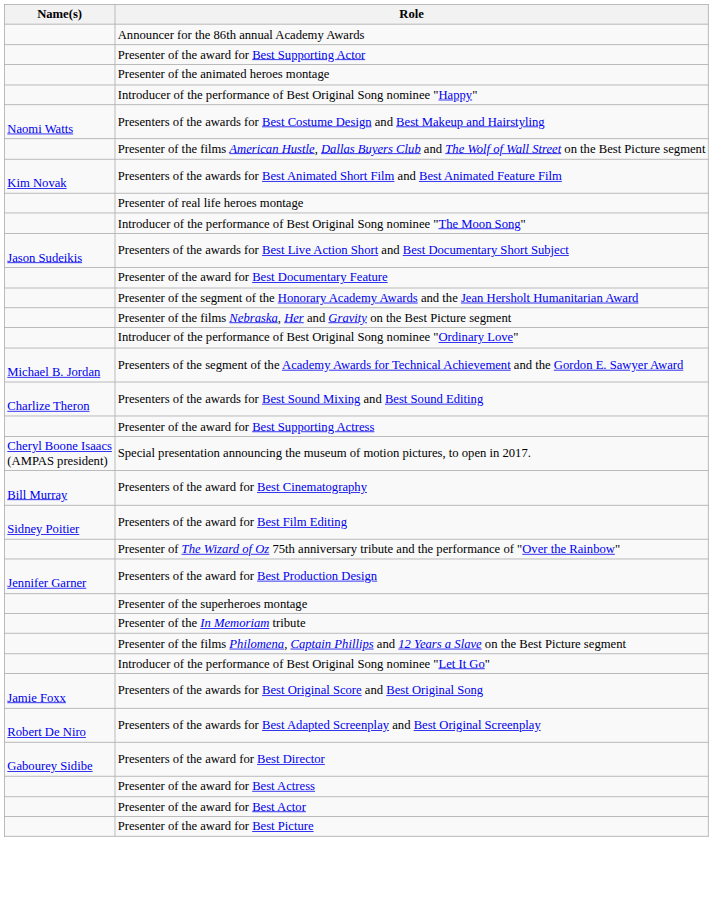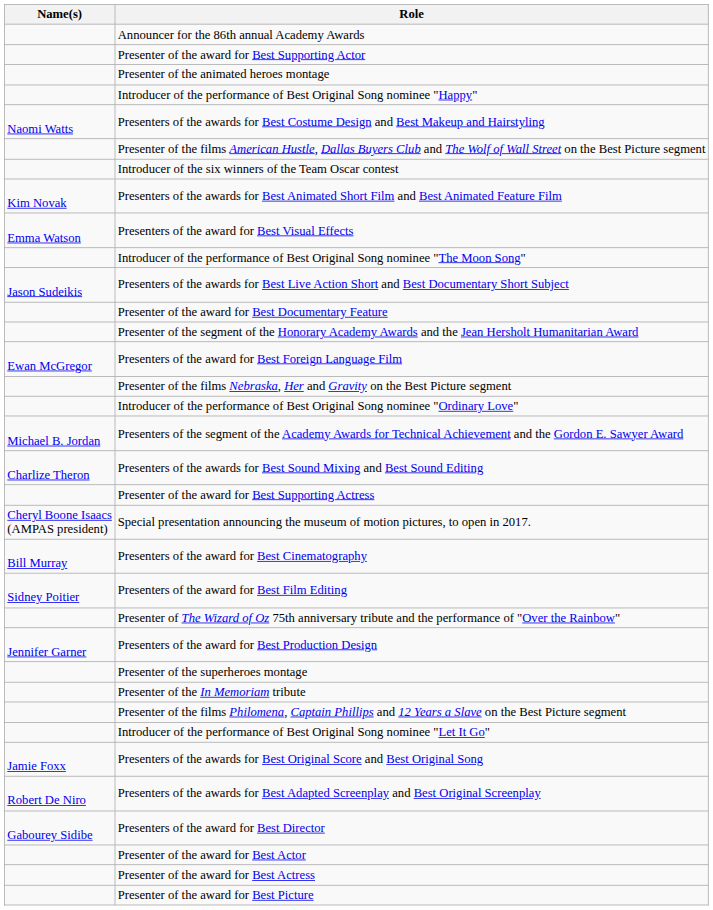+ row: Introducer of the six winners of the Team Oscar contest
- row: Presenter of real life heroes montage
+ row: Emma Watson | Presenters of the award for Best Visual Effects
+ row: Ewan McGregor | Presenters of the award for Best Foreign Language Film
rows swapped: Presenter of the award for Best Actress <-> Presenter of the award for Best Actor
